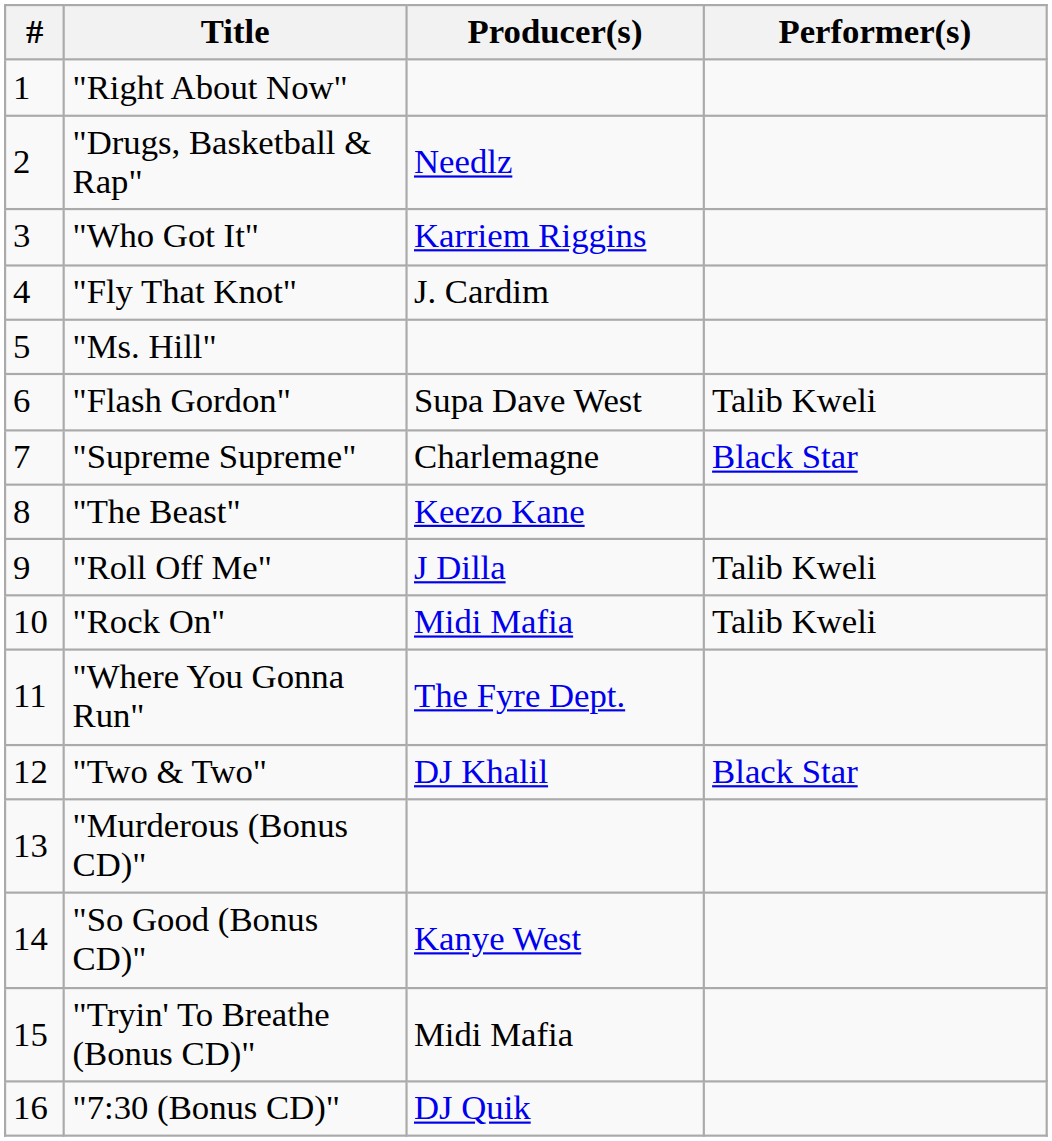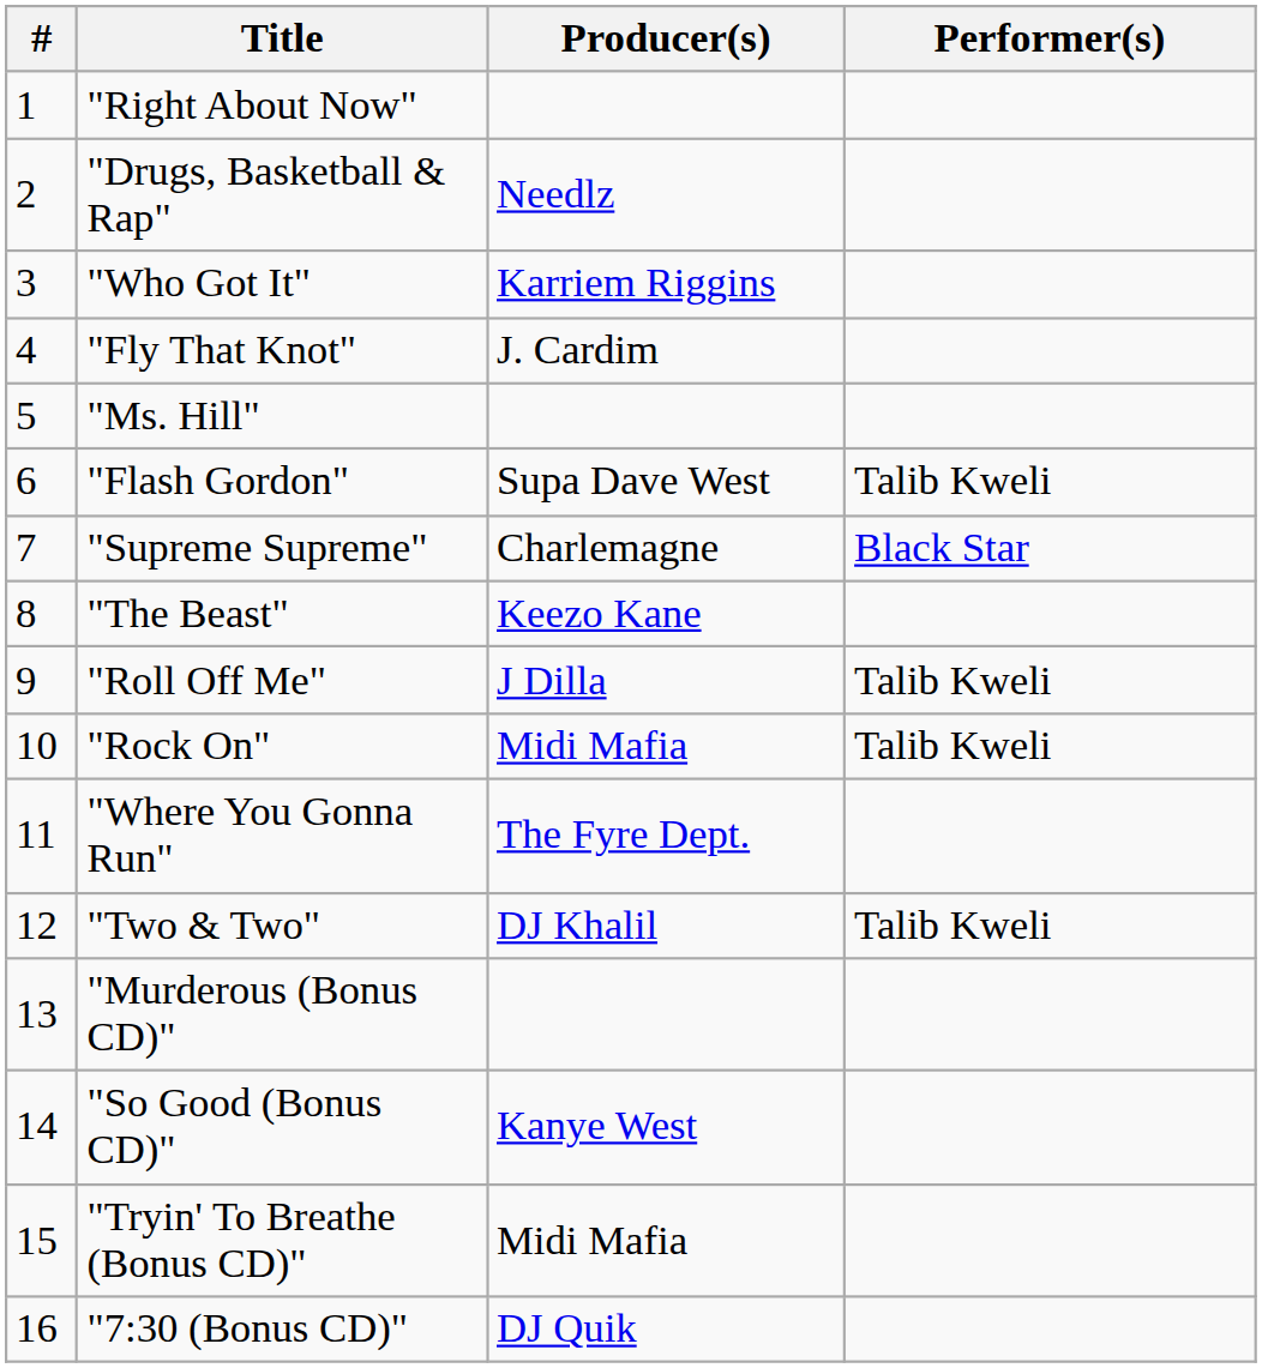"Two & Two" | Performer(s): Black Star -> Talib Kweli
